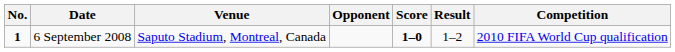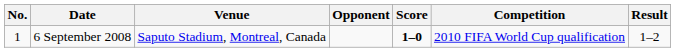columns swapped: Result <-> Competition
6 September 2008 | No.: bold -> normal
